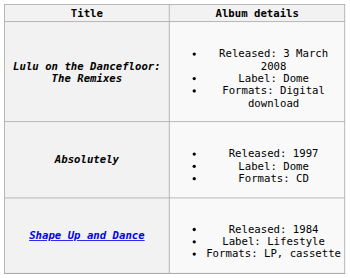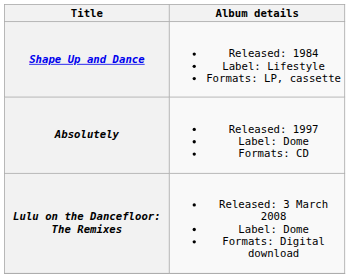rows swapped: Shape Up and Dance <-> Lulu on the Dancefloor: The Remixes
